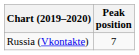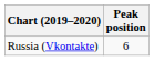Russia (Vkontakte) | Peak position: 7 -> 6
